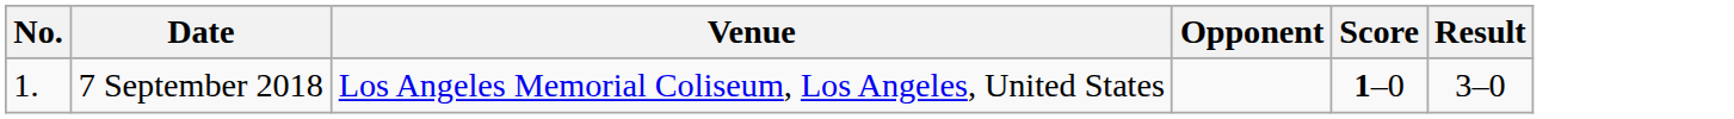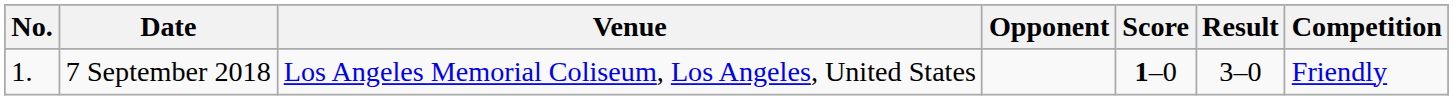+ column: Competition | Friendly
